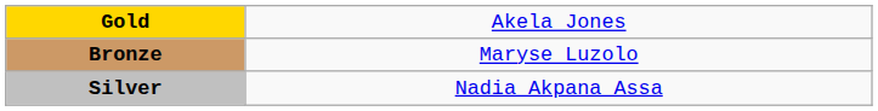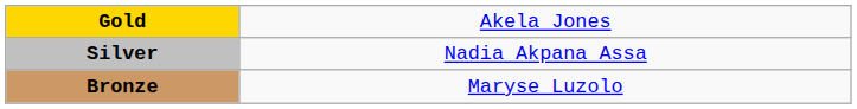rows swapped: Silver <-> Bronze
